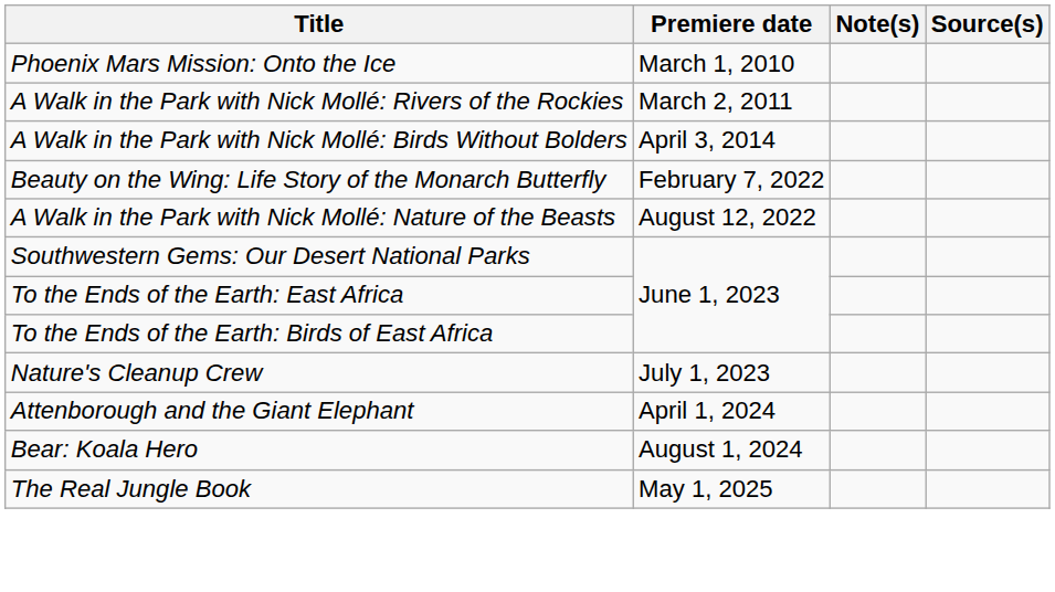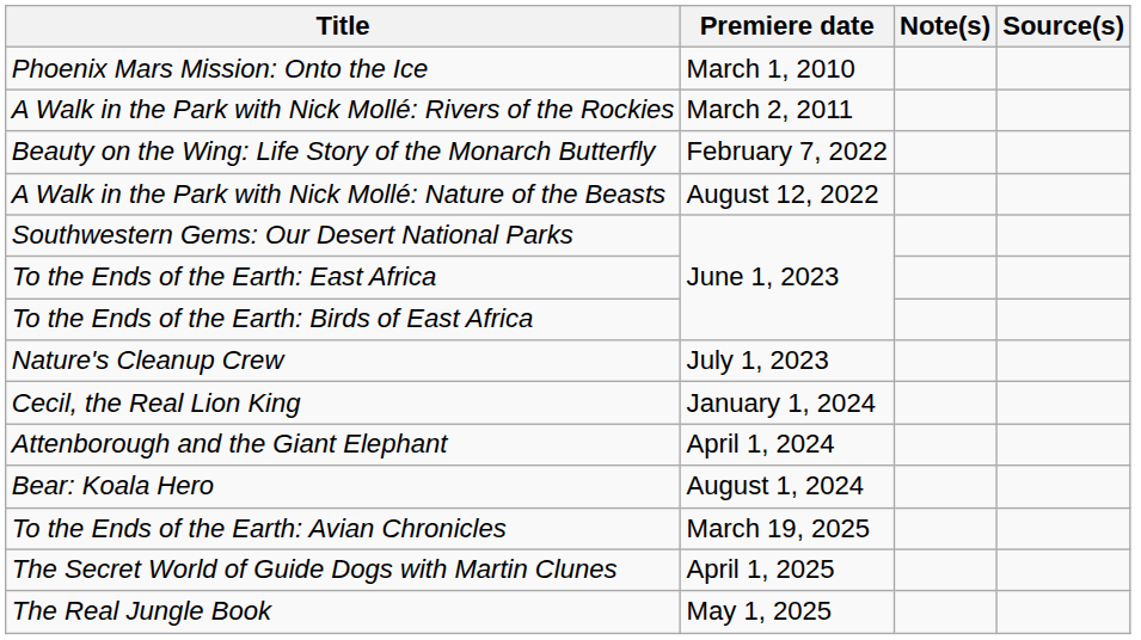- row: A Walk in the Park with Nick Mollé: Birds Without Bolders | April 3, 2014
+ row: Cecil, the Real Lion King | January 1, 2024
+ row: To the Ends of the Earth: Avian Chronicles | March 19, 2025
+ row: The Secret World of Guide Dogs with Martin Clunes | April 1, 2025
